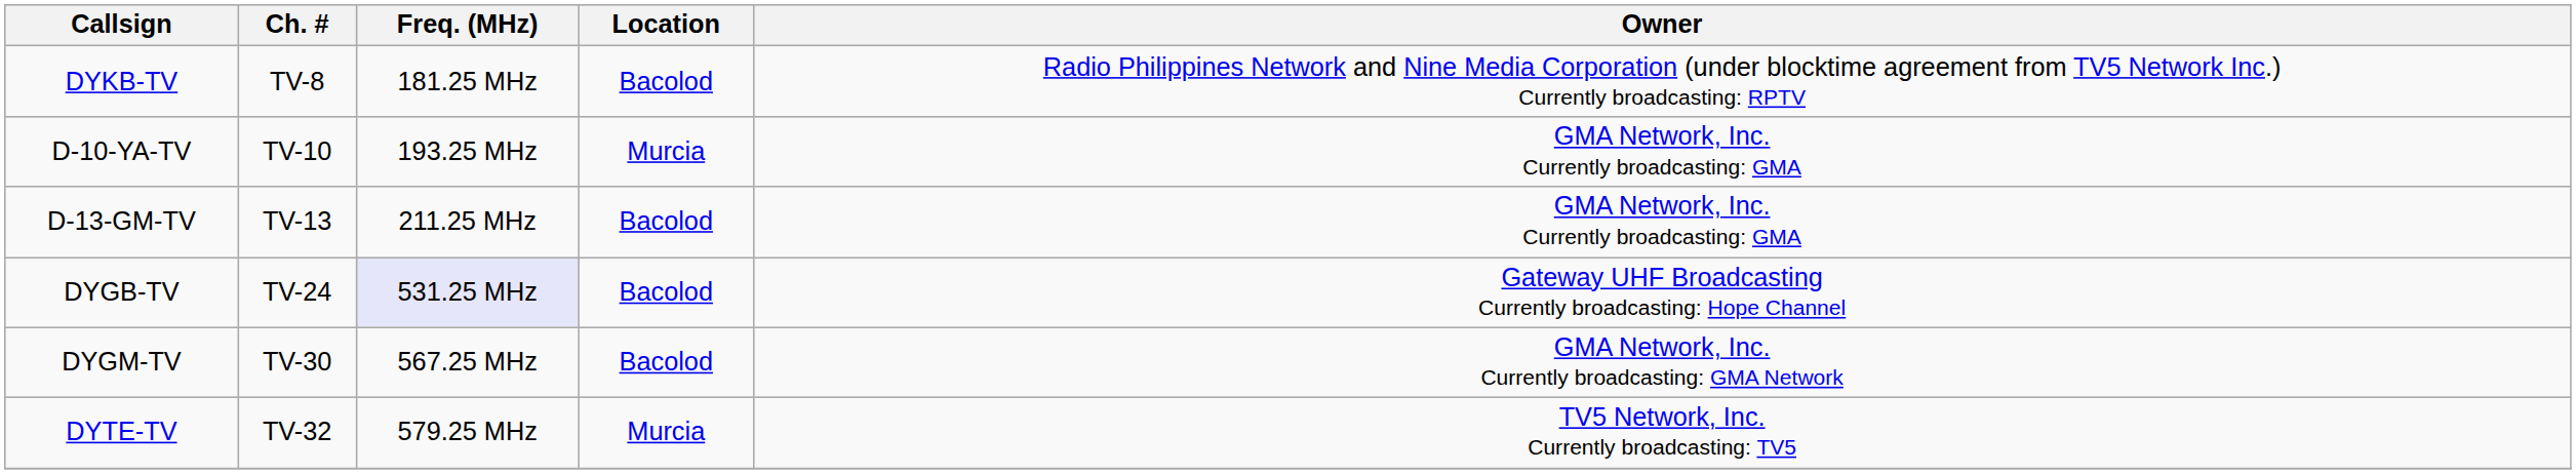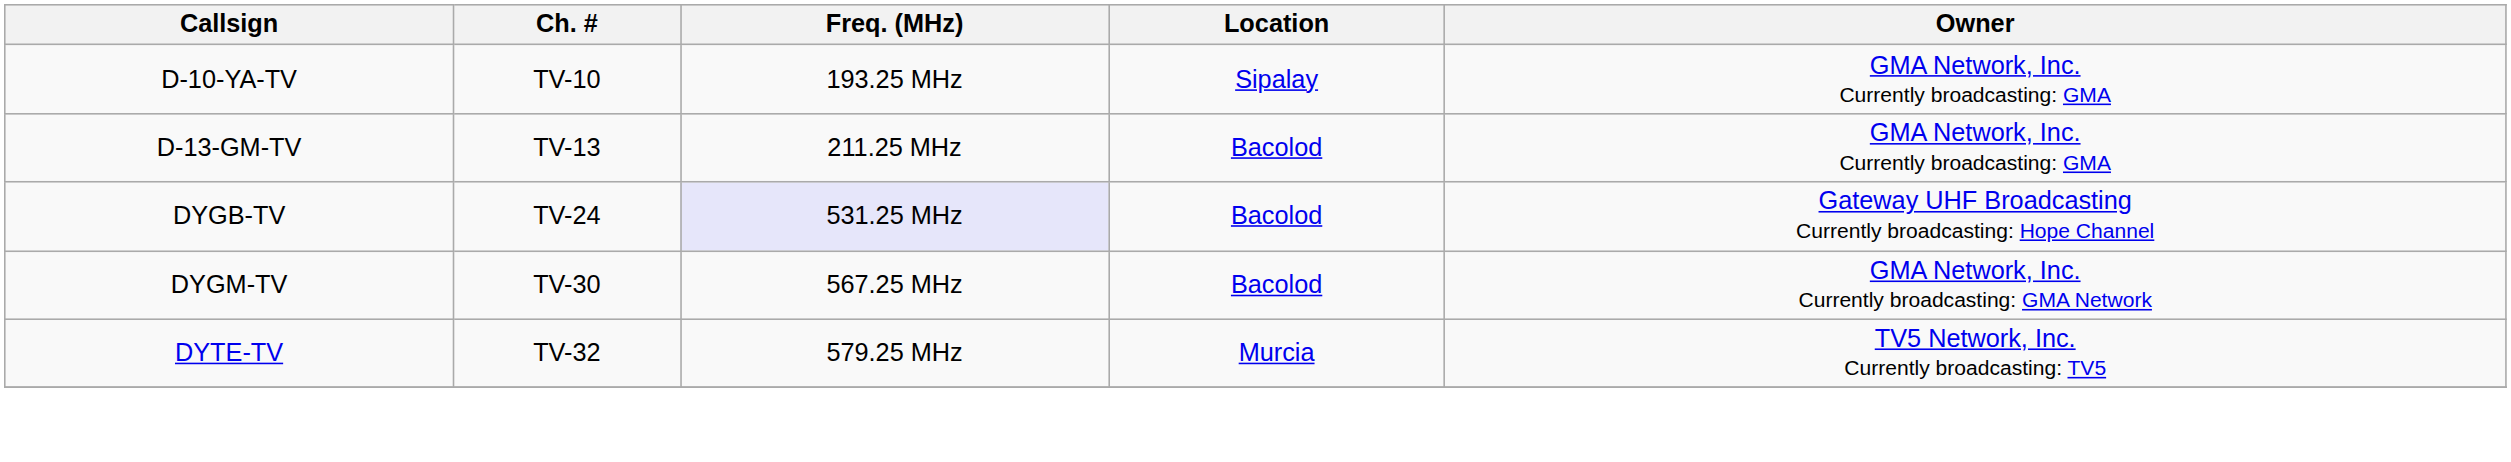- row: DYKB-TV | TV-8 | 181.25 MHz | Bacolod | Radio Philippines Network and Nine Media Corporation (under blocktime agreement from TV5 Network Inc.) Currently broadcasting: RPTV
D-10-YA-TV | Location: Murcia -> Sipalay
